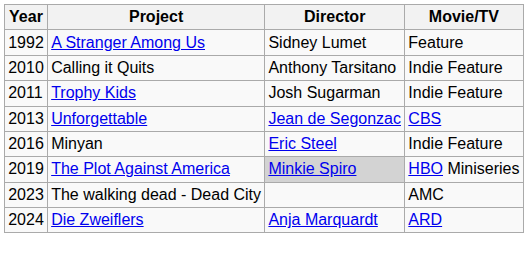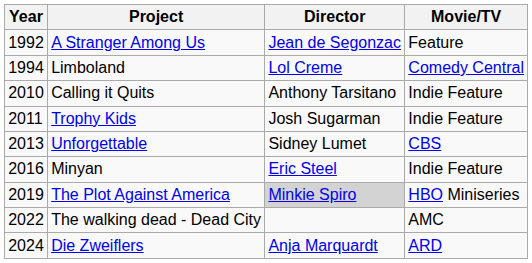A Stranger Among Us | Director: Sidney Lumet -> Jean de Segonzac
+ row: 1994 | Limboland | Lol Creme | Comedy Central
Unforgettable | Director: Jean de Segonzac -> Sidney Lumet
The walking dead - Dead City | Year: 2023 -> 2022
